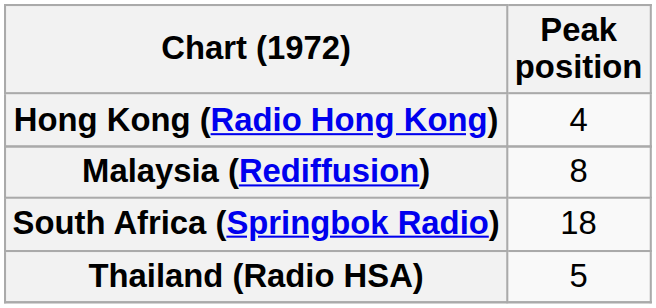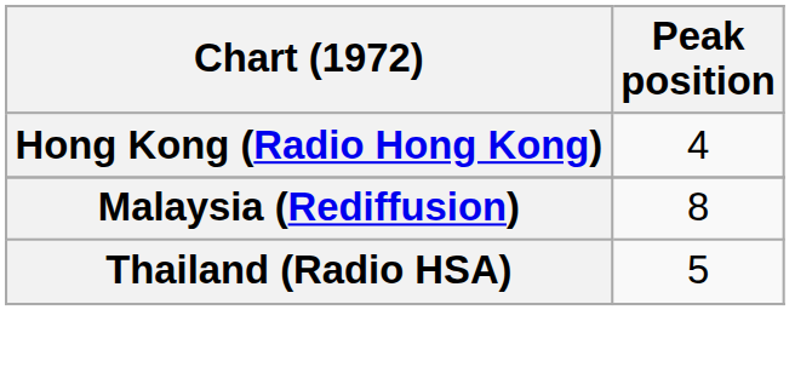- row: South Africa (Springbok Radio) | 18
